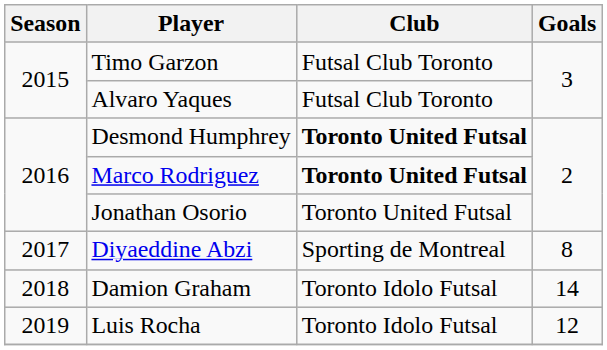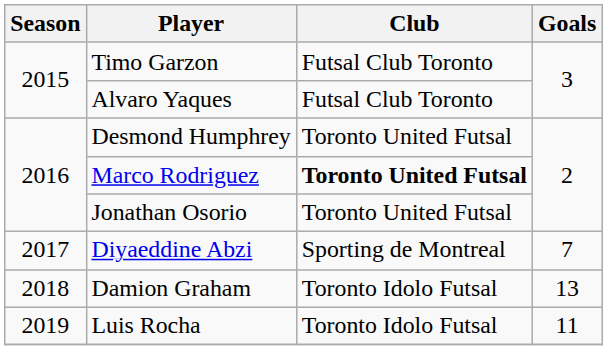Desmond Humphrey | Club: bold -> normal
Diyaeddine Abzi | Goals: 8 -> 7
Damion Graham | Goals: 14 -> 13
Luis Rocha | Goals: 12 -> 11
